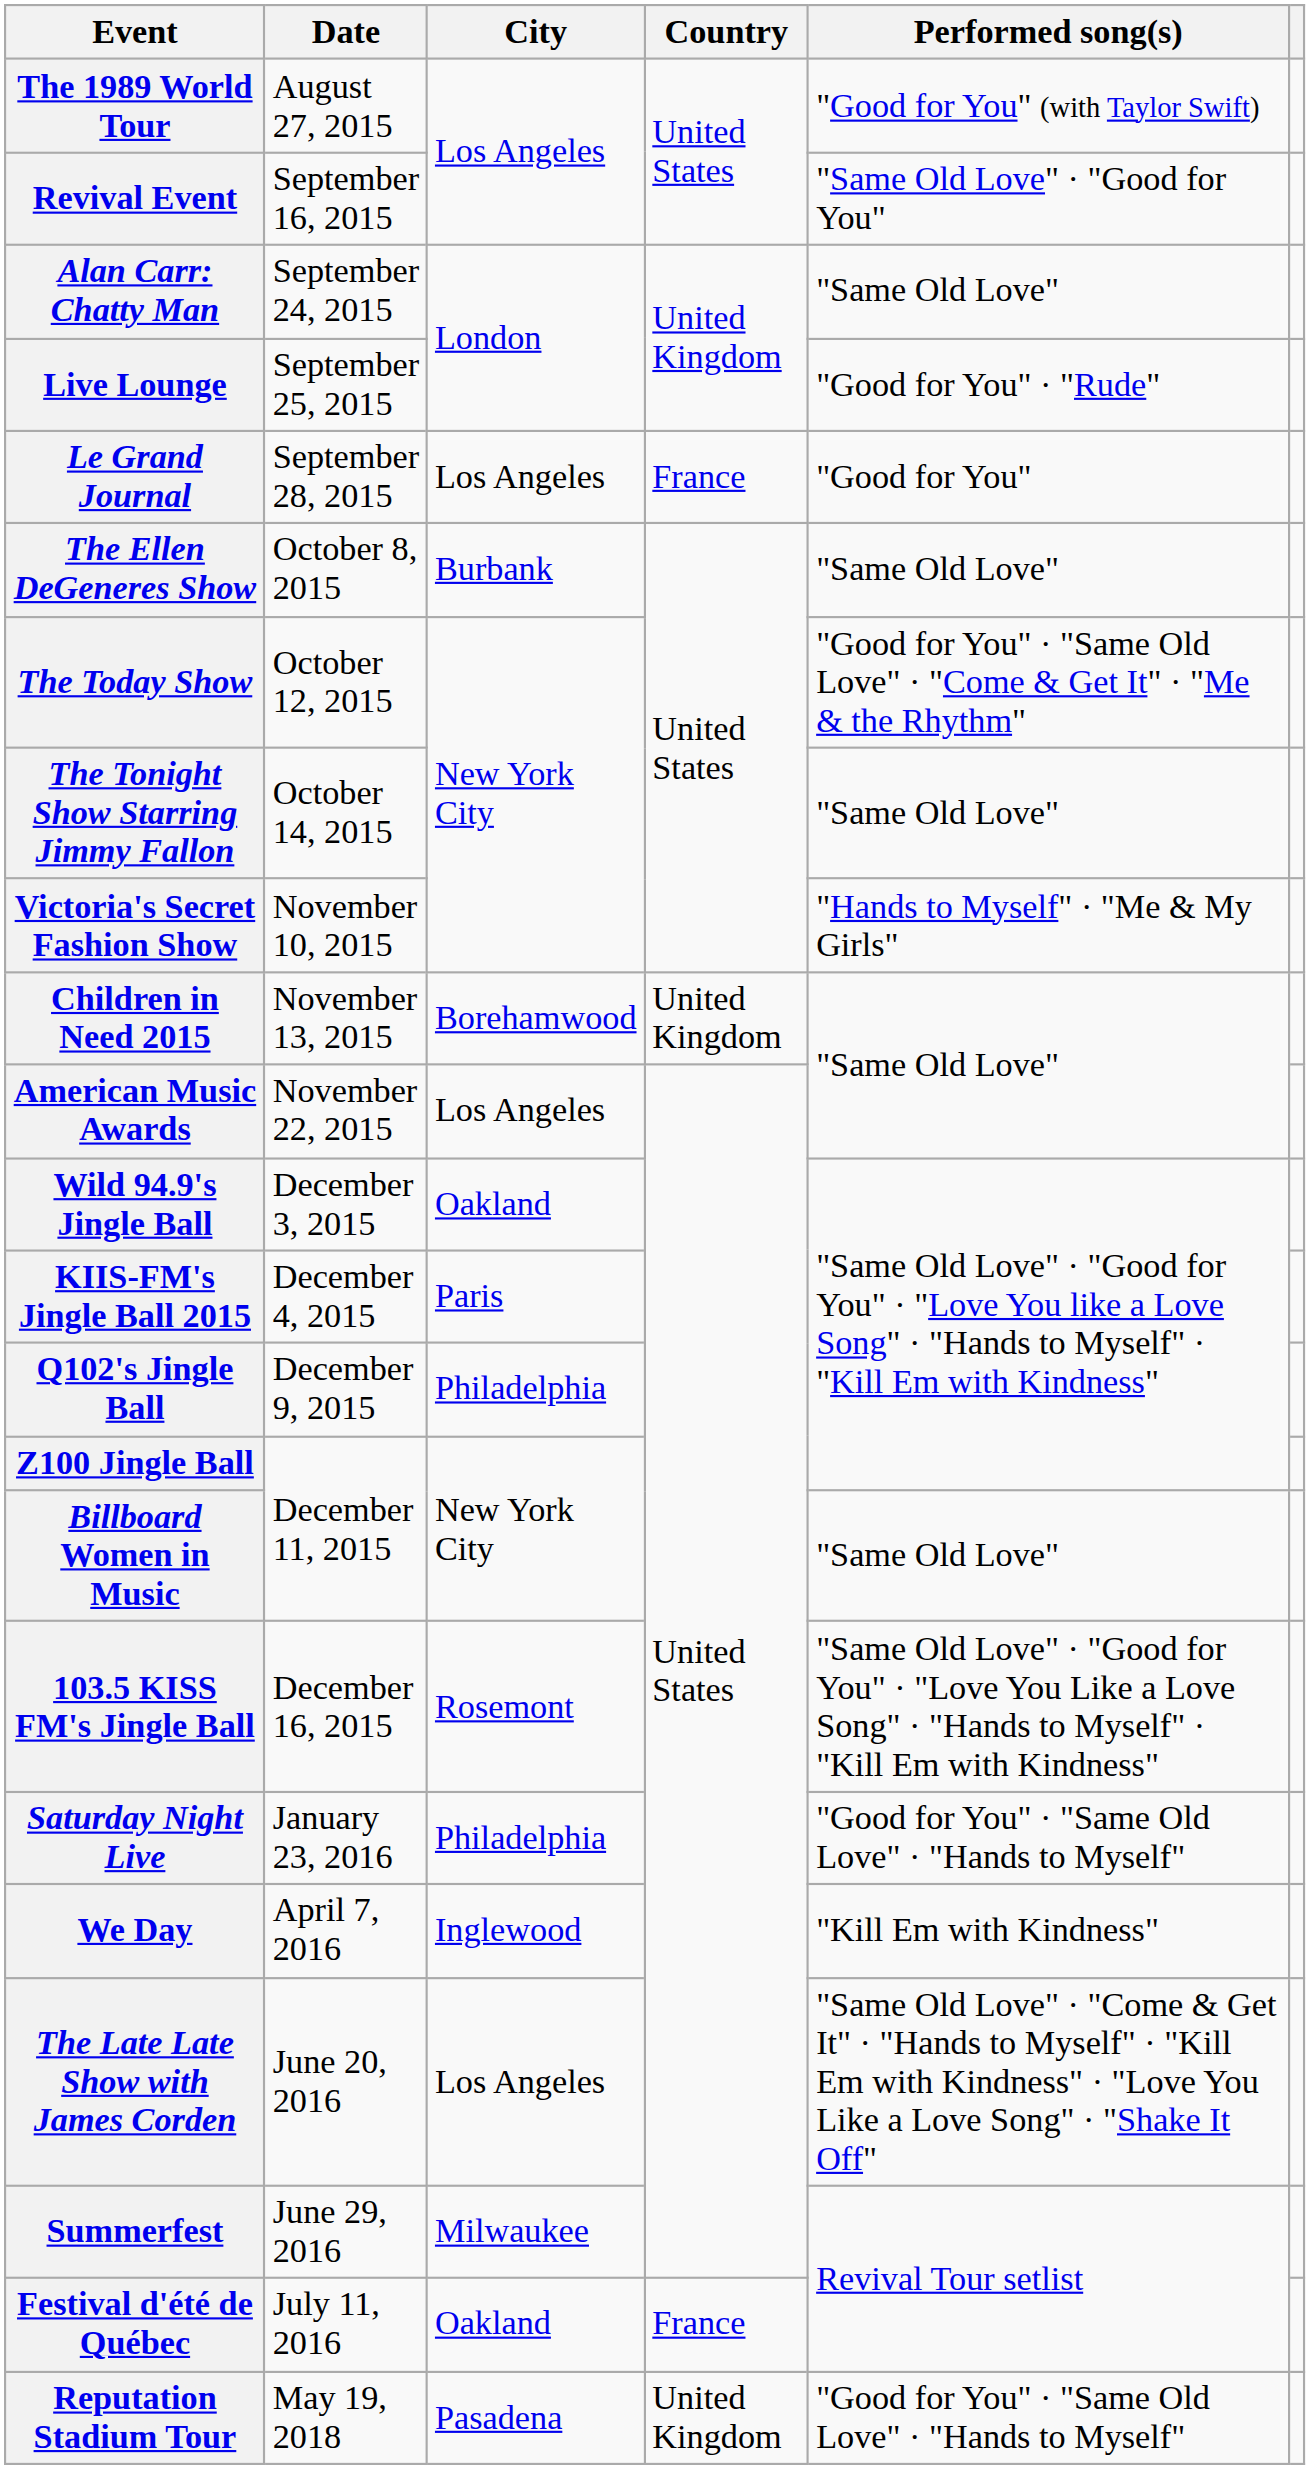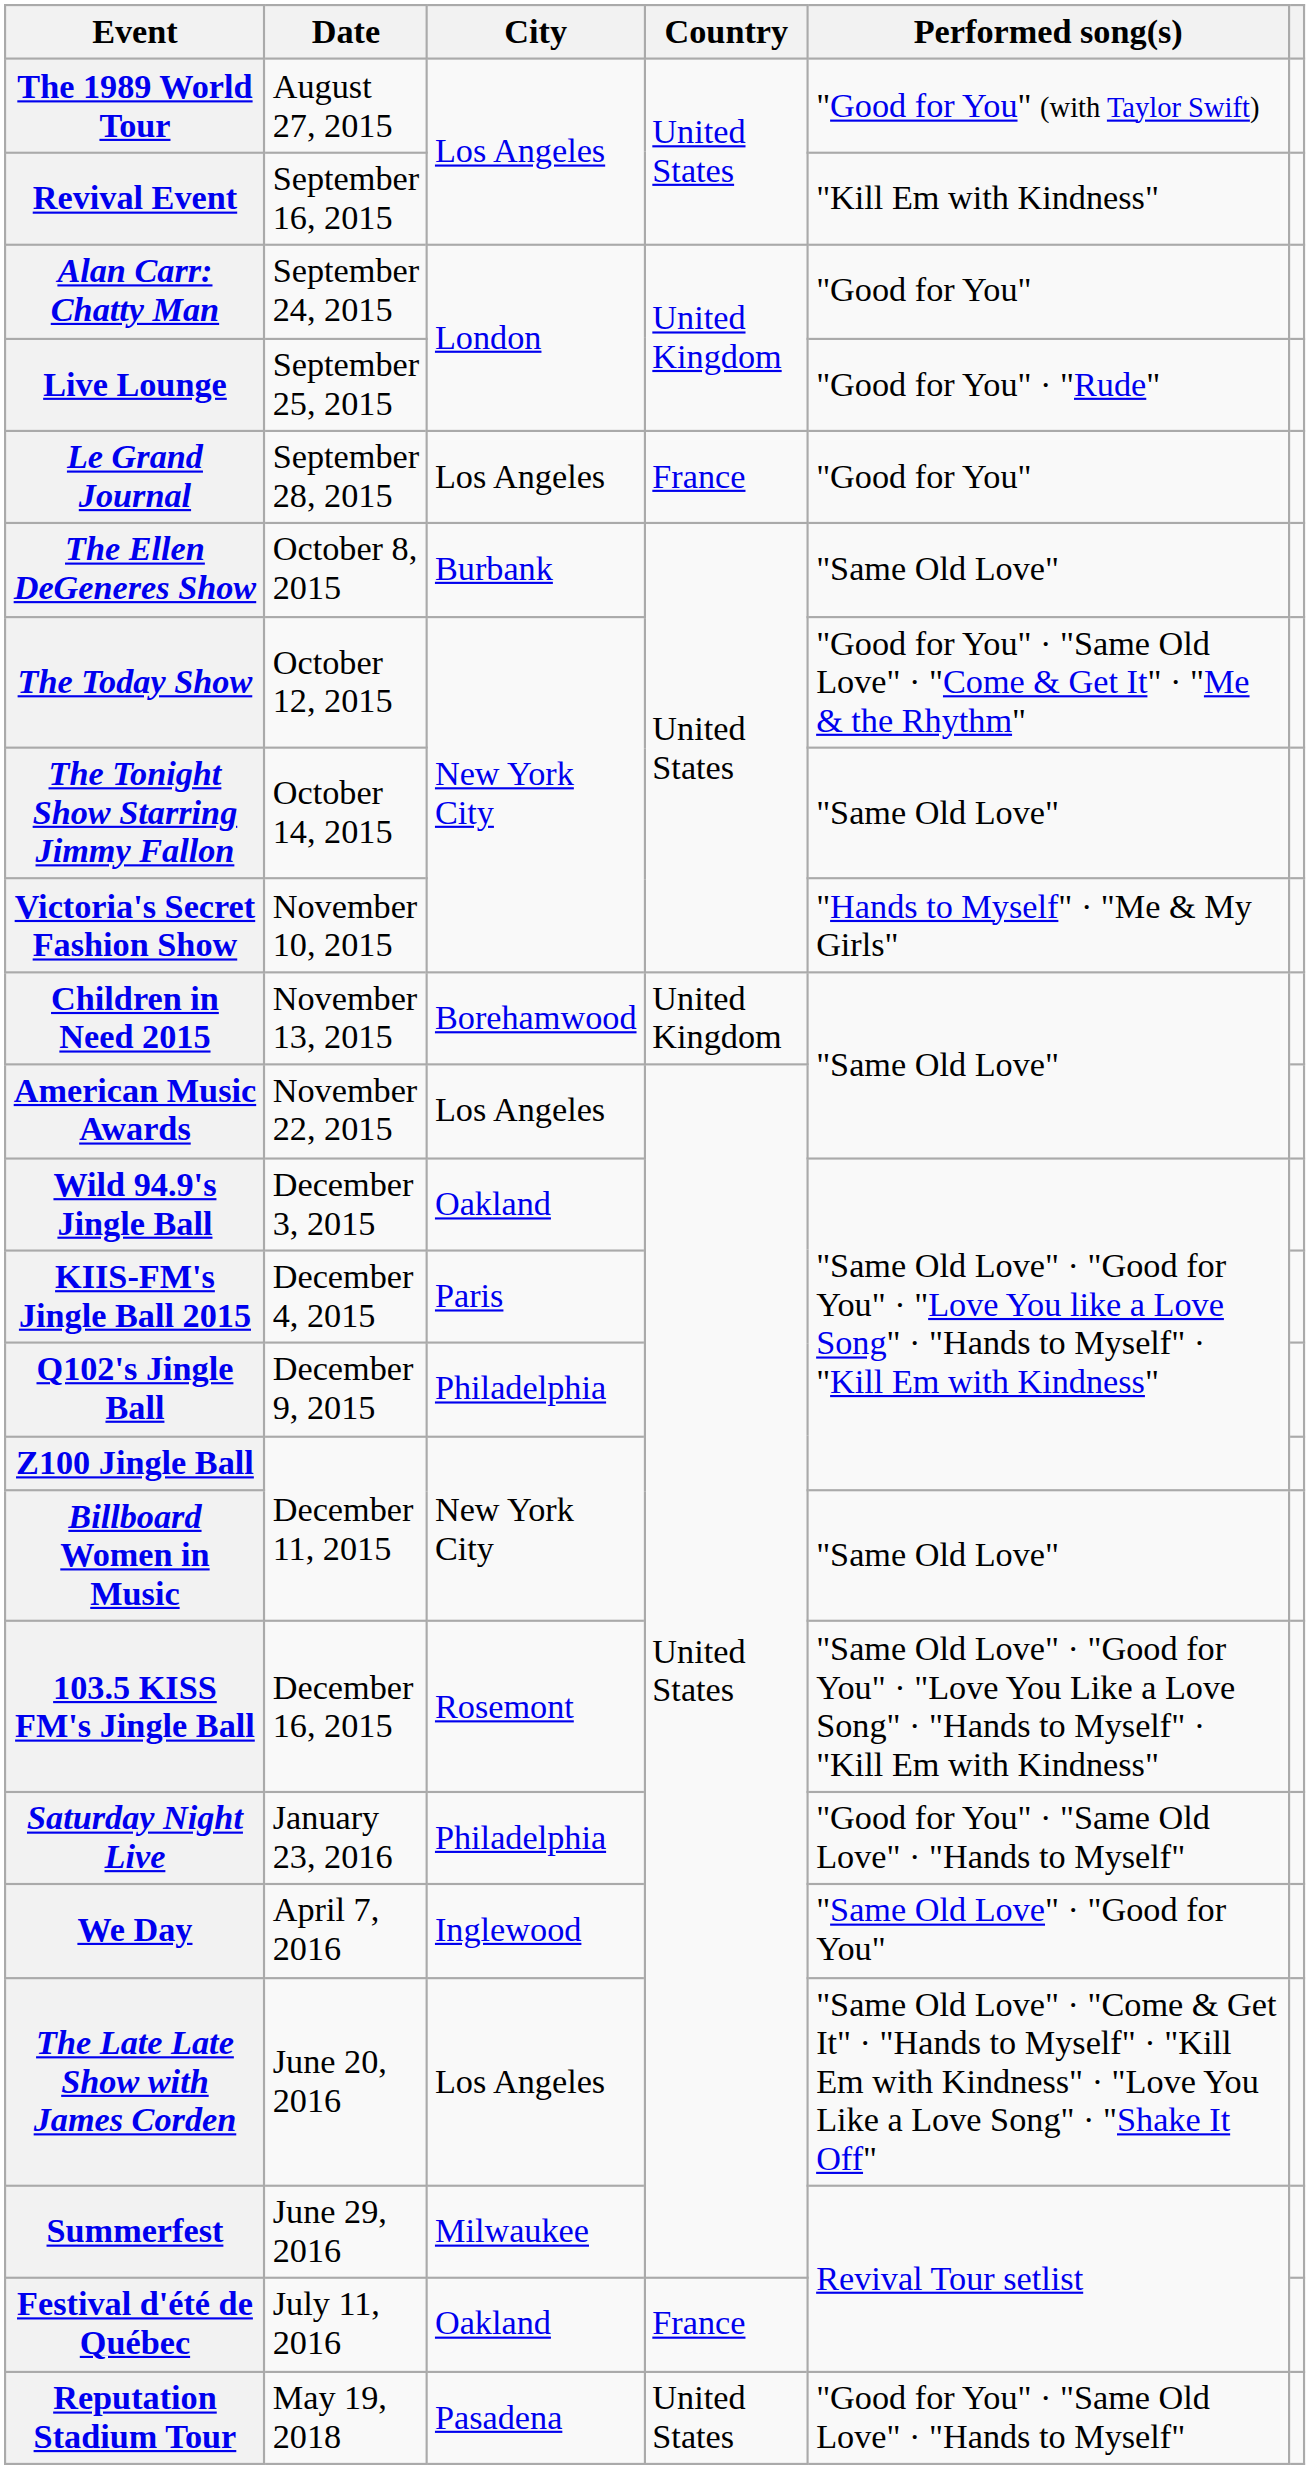Revival Event | Performed song(s): "Same Old Love" · "Good for You" -> "Kill Em with Kindness"
Alan Carr: Chatty Man | Performed song(s): "Same Old Love" -> "Good for You"
We Day | Performed song(s): "Kill Em with Kindness" -> "Same Old Love" · "Good for You"
Reputation Stadium Tour | Country: United Kingdom -> United States
